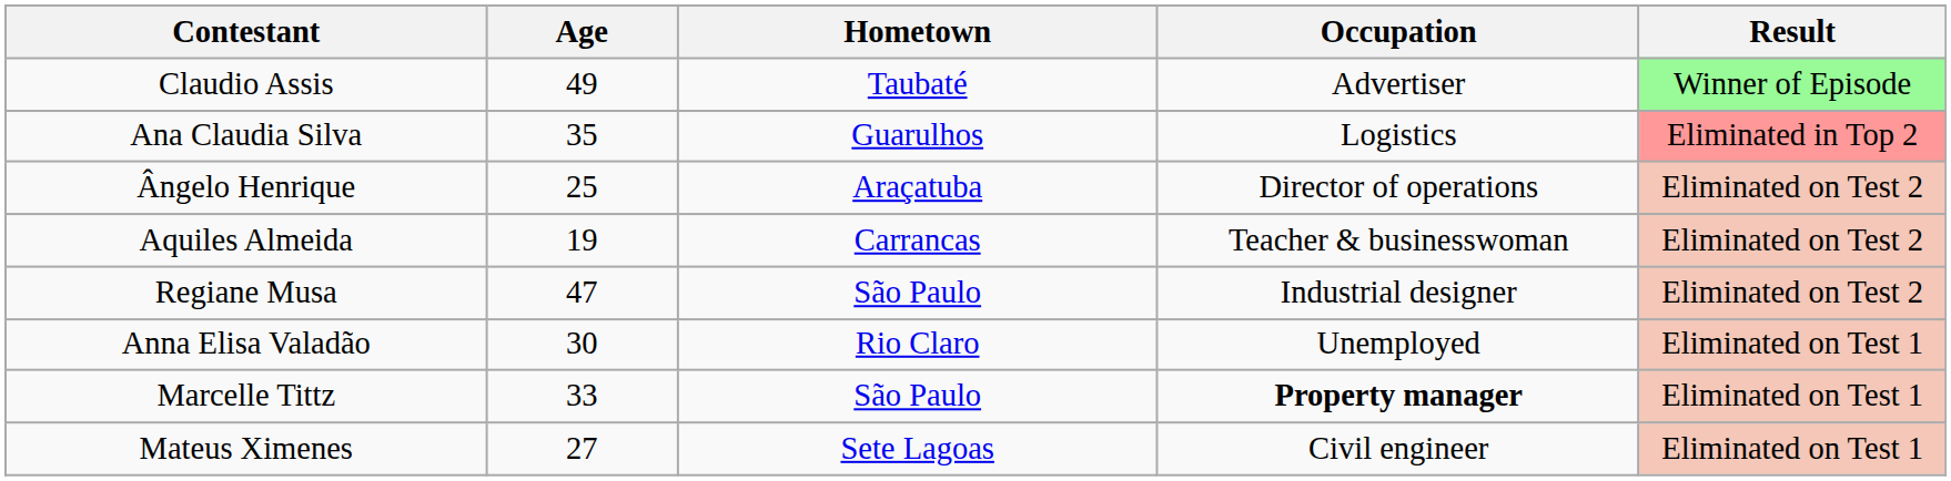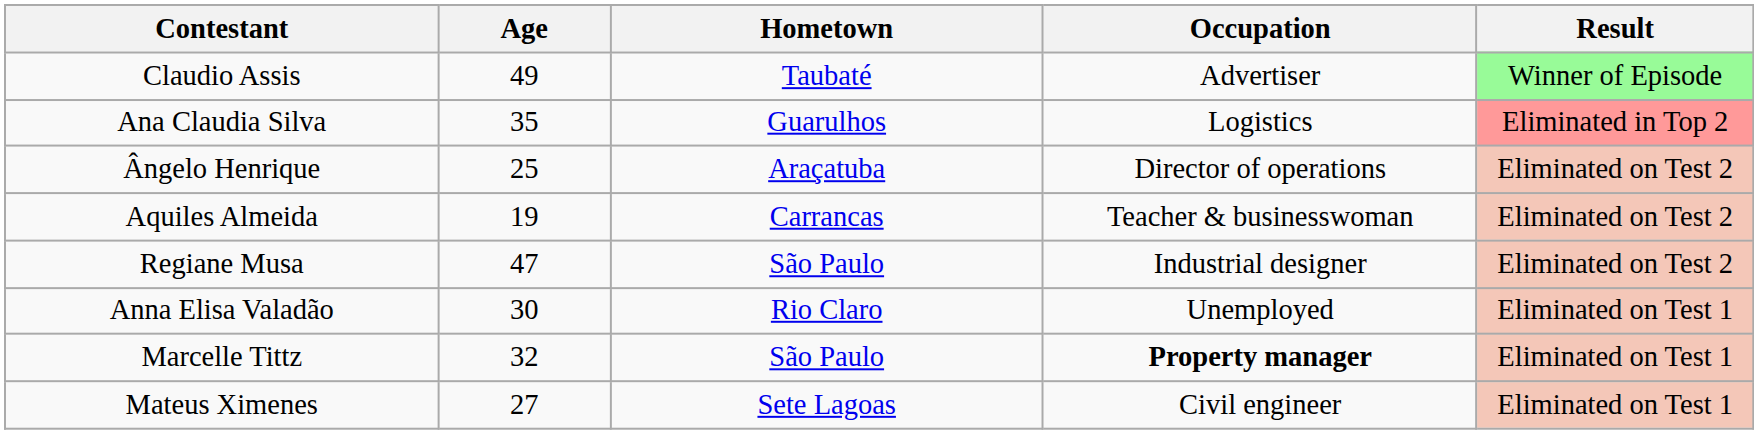Marcelle Tittz | Age: 33 -> 32
